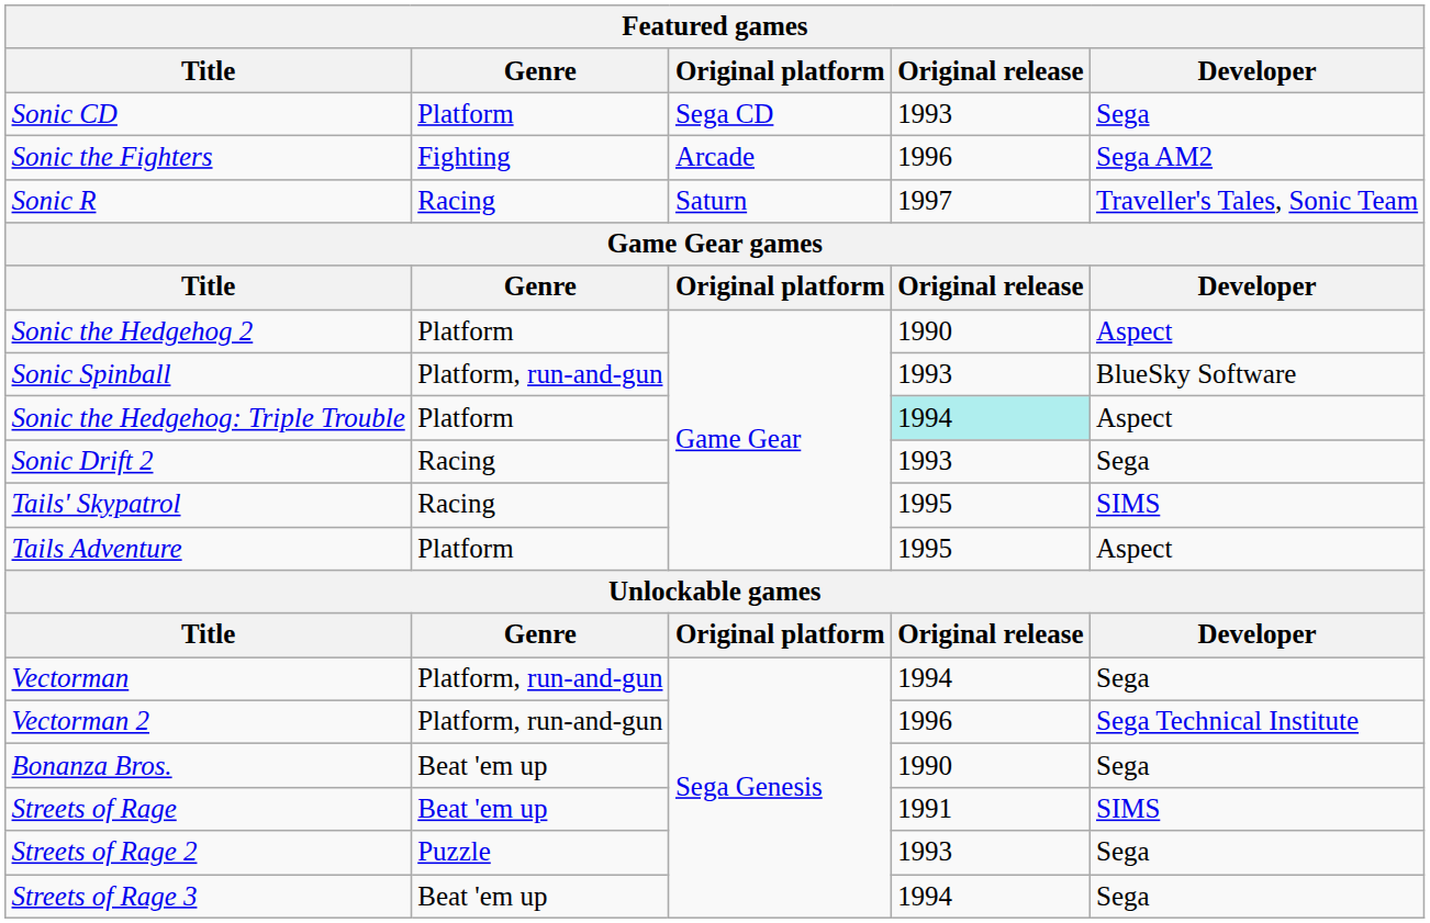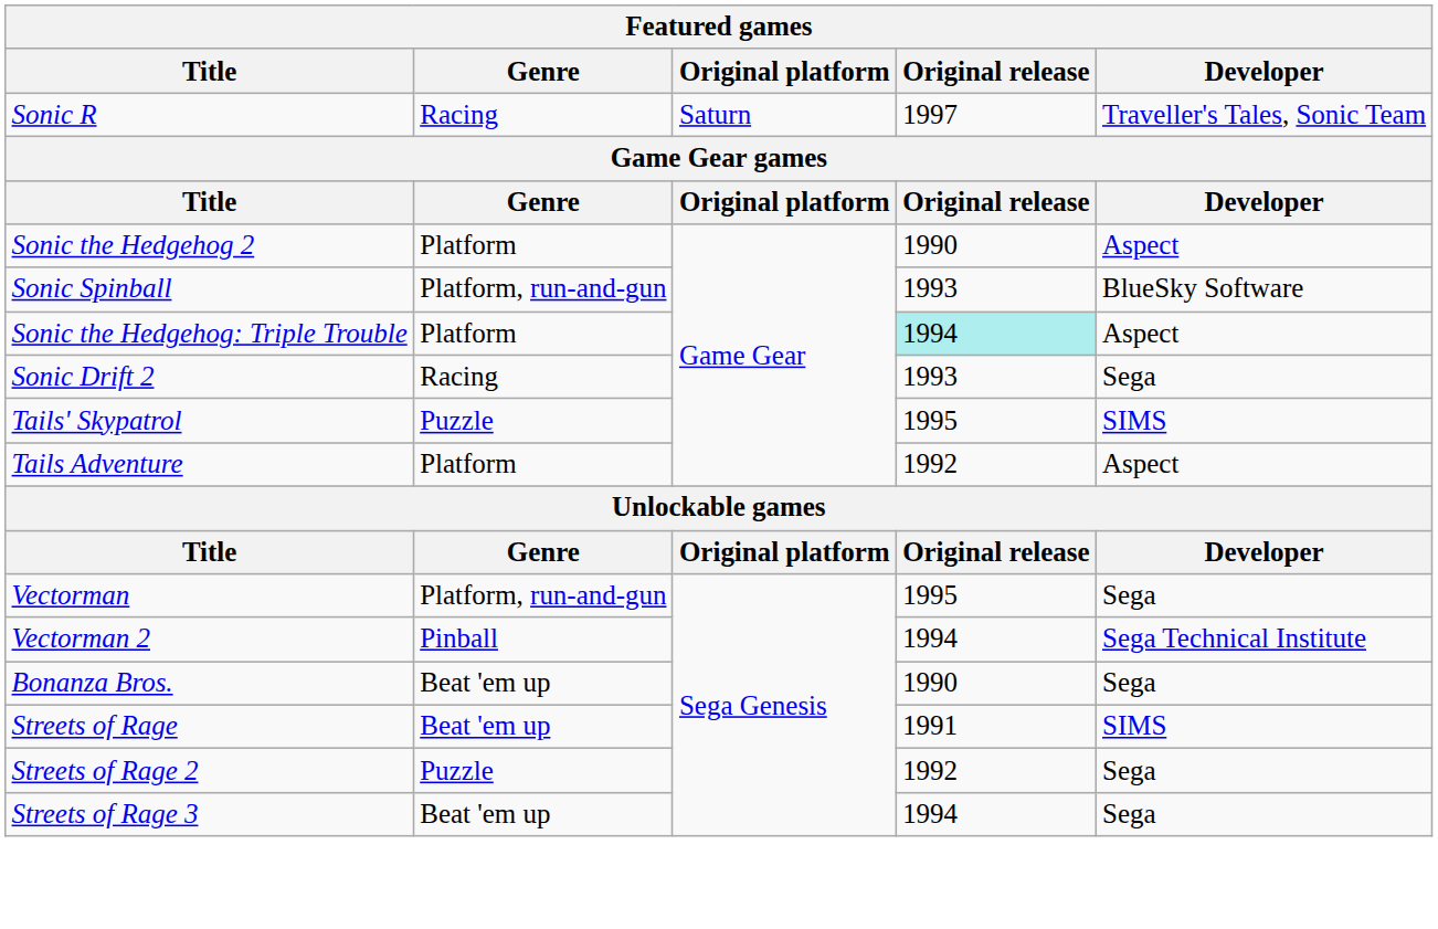- row: Sonic CD | Platform | Sega CD | 1993 | Sega
- row: Sonic the Fighters | Fighting | Arcade | 1996 | Sega AM2
Tails' Skypatrol | Genre: Racing -> Puzzle
Tails Adventure | Original release: 1995 -> 1992
Vectorman | Original release: 1994 -> 1995
Vectorman 2 | Genre: Platform, run-and-gun -> Pinball
Vectorman 2 | Original release: 1996 -> 1994
Streets of Rage 2 | Original release: 1993 -> 1992
